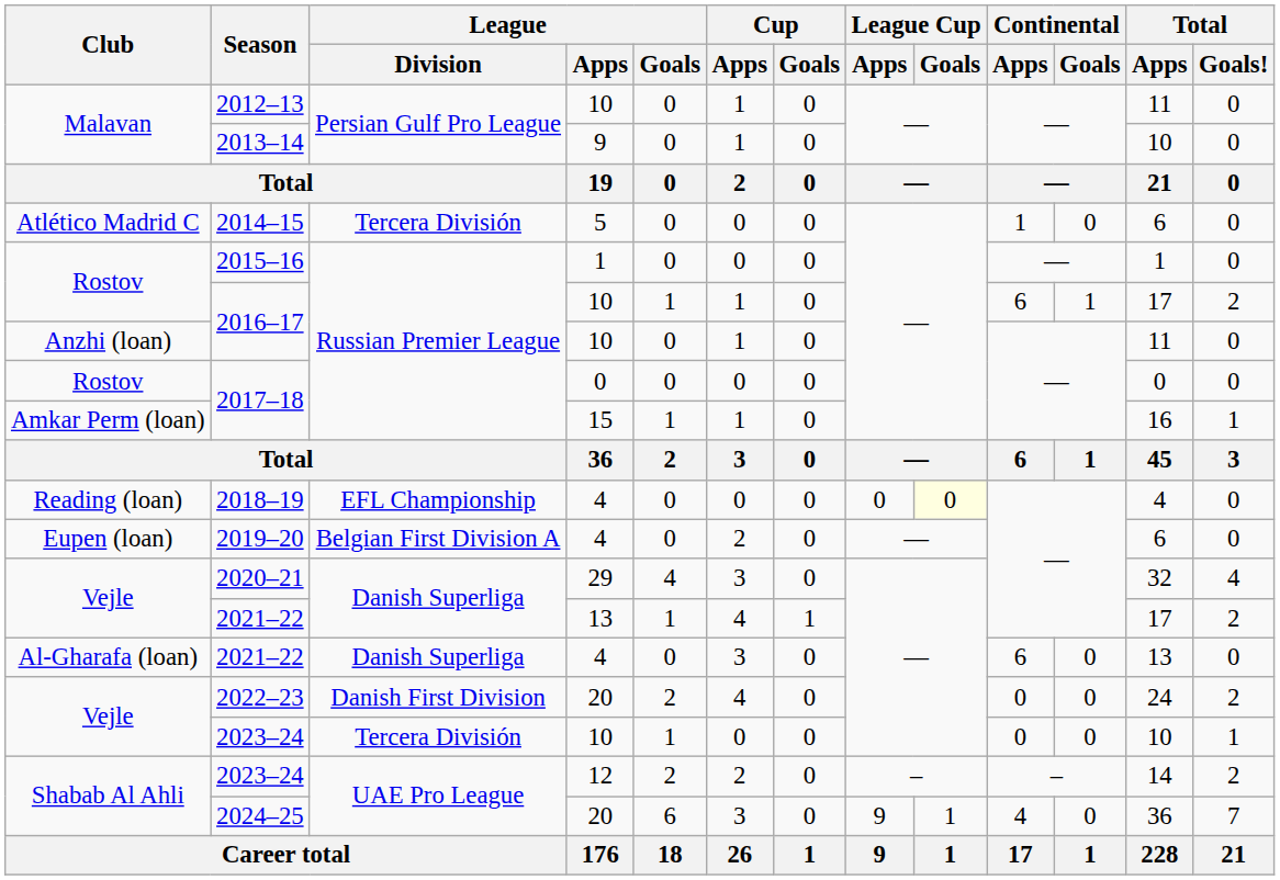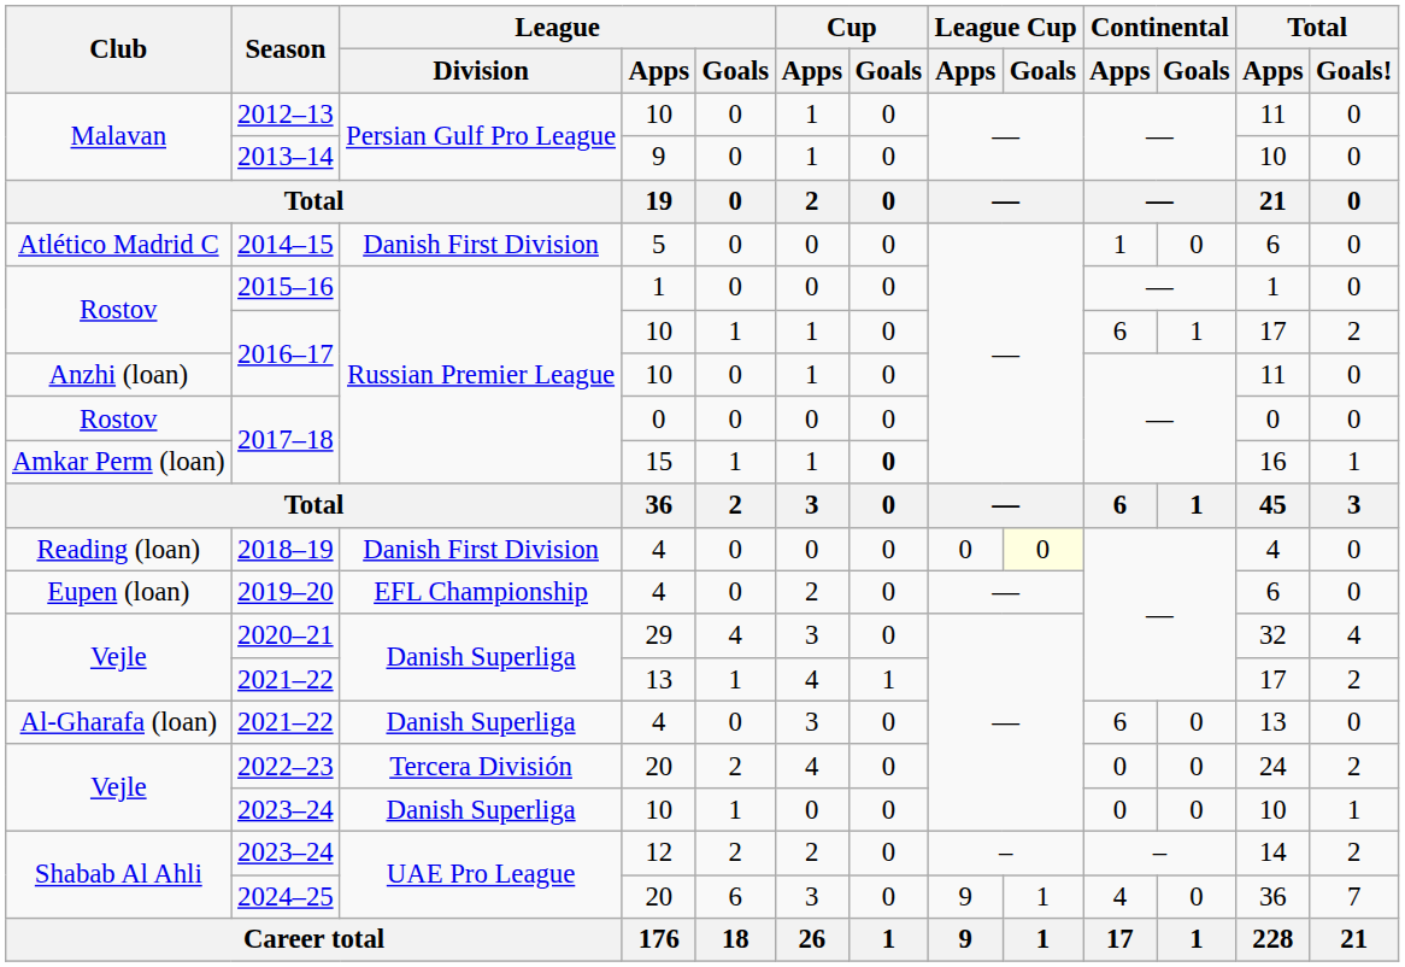2014–15 | League / Division: Tercera División -> Danish First Division
Amkar Perm (loan) / 2017–18 | Cup / Goals: normal -> bold
2018–19 | League / Division: EFL Championship -> Danish First Division
2019–20 | League / Division: Belgian First Division A -> EFL Championship
2022–23 | League / Division: Danish First Division -> Tercera División
Vejle / 2023–24 | League / Division: Tercera División -> Danish Superliga
